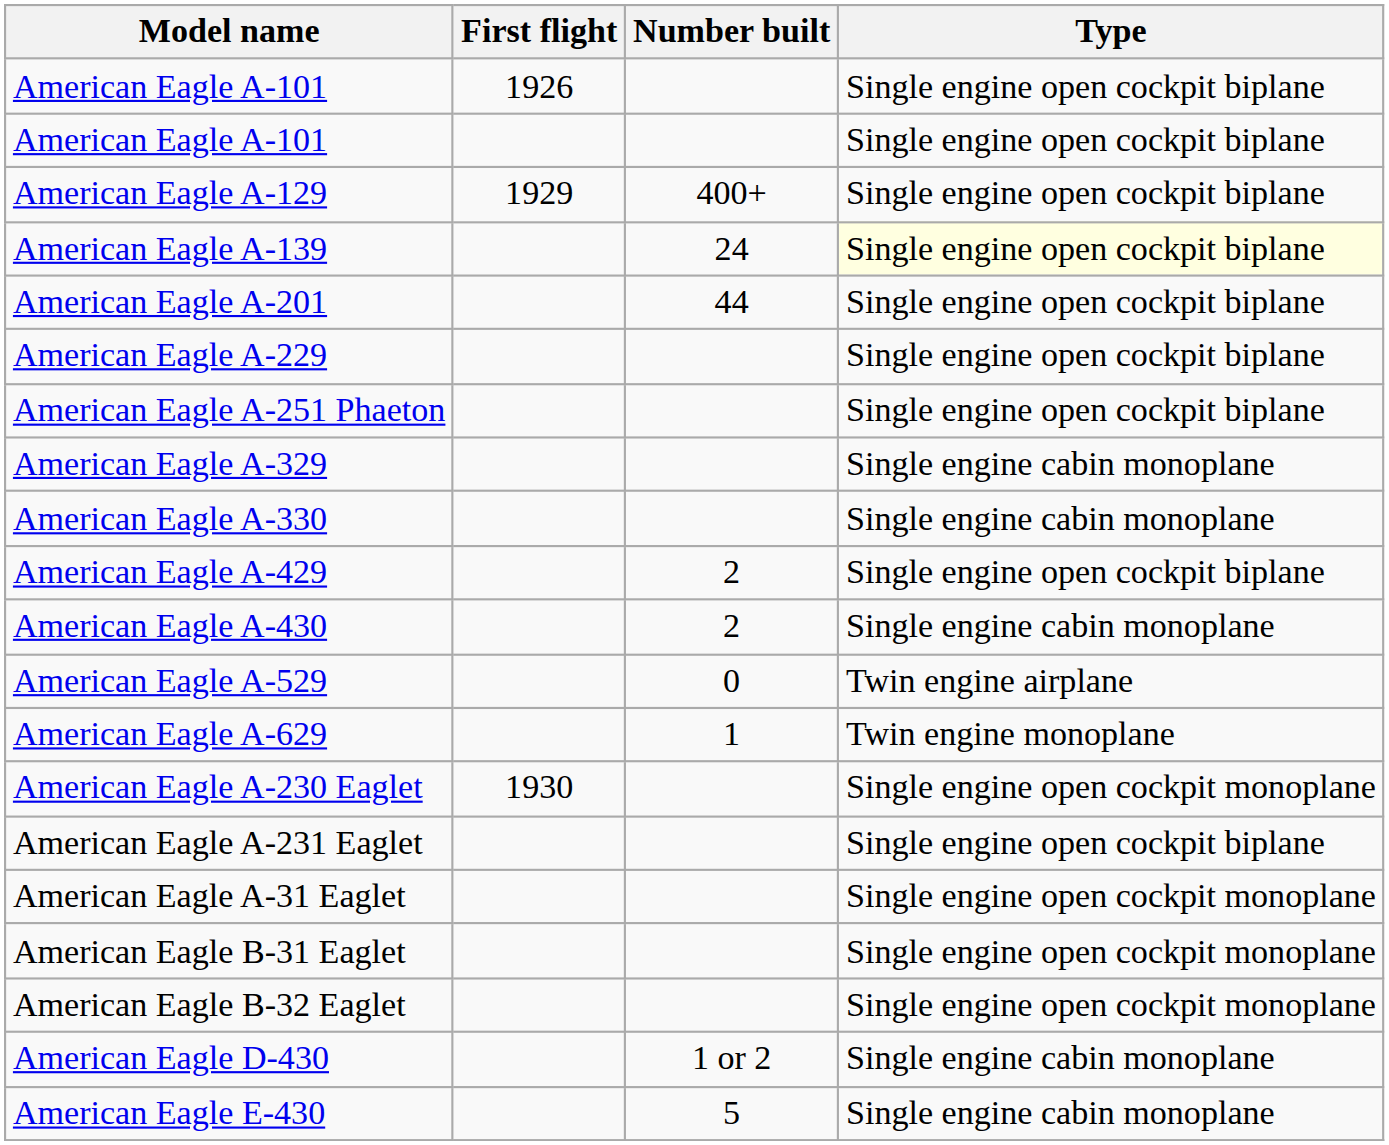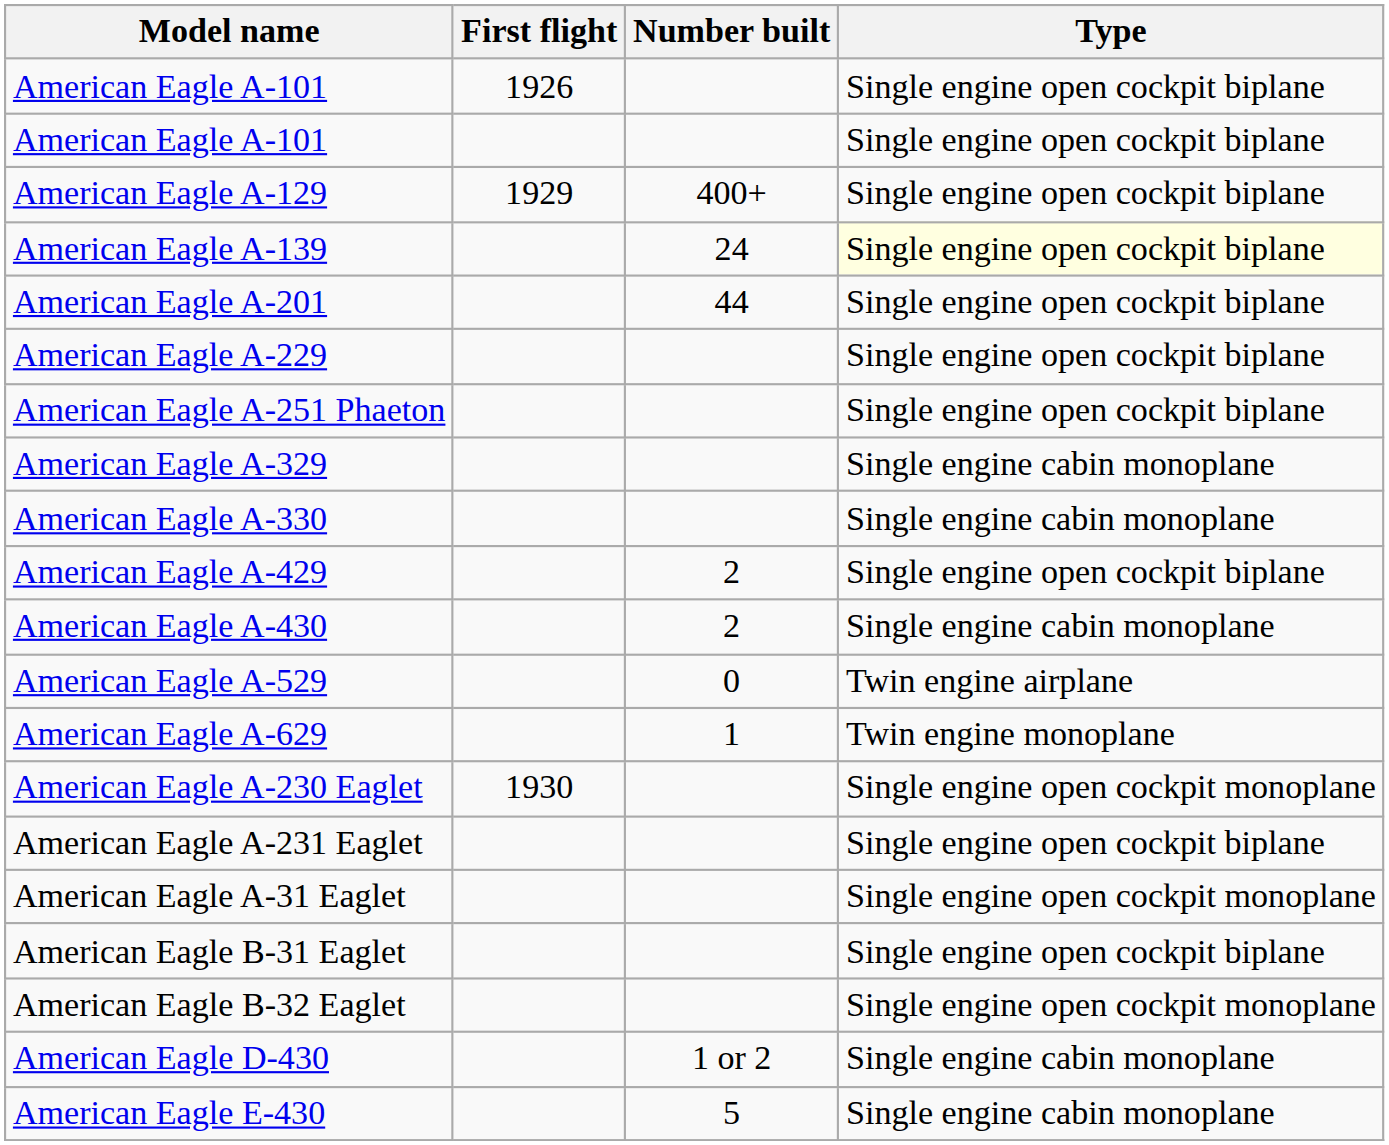American Eagle B-31 Eaglet | Type: Single engine open cockpit monoplane -> Single engine open cockpit biplane
